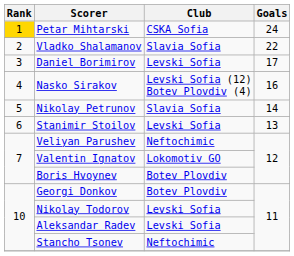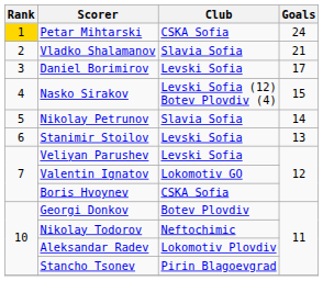Vladko Shalamanov | Goals: 22 -> 21
Nasko Sirakov | Goals: 16 -> 15
Veliyan Parushev | Club: Neftochimic -> Levski Sofia
Boris Hvoynev | Club: Botev Plovdiv -> CSKA Sofia
Nikolay Todorov | Club: Levski Sofia -> Neftochimic
Aleksandar Radev | Club: Levski Sofia -> Lokomotiv Plovdiv
Stancho Tsonev | Club: Neftochimic -> Pirin Blagoevgrad
